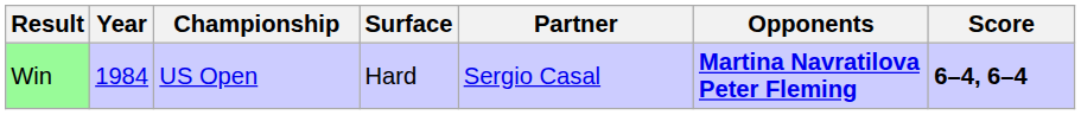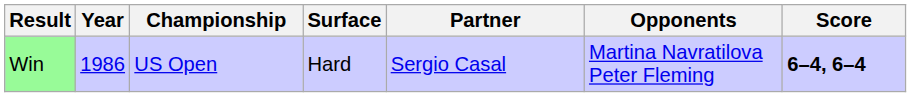Win | Year: 1984 -> 1986
Win | Opponents: bold -> normal
